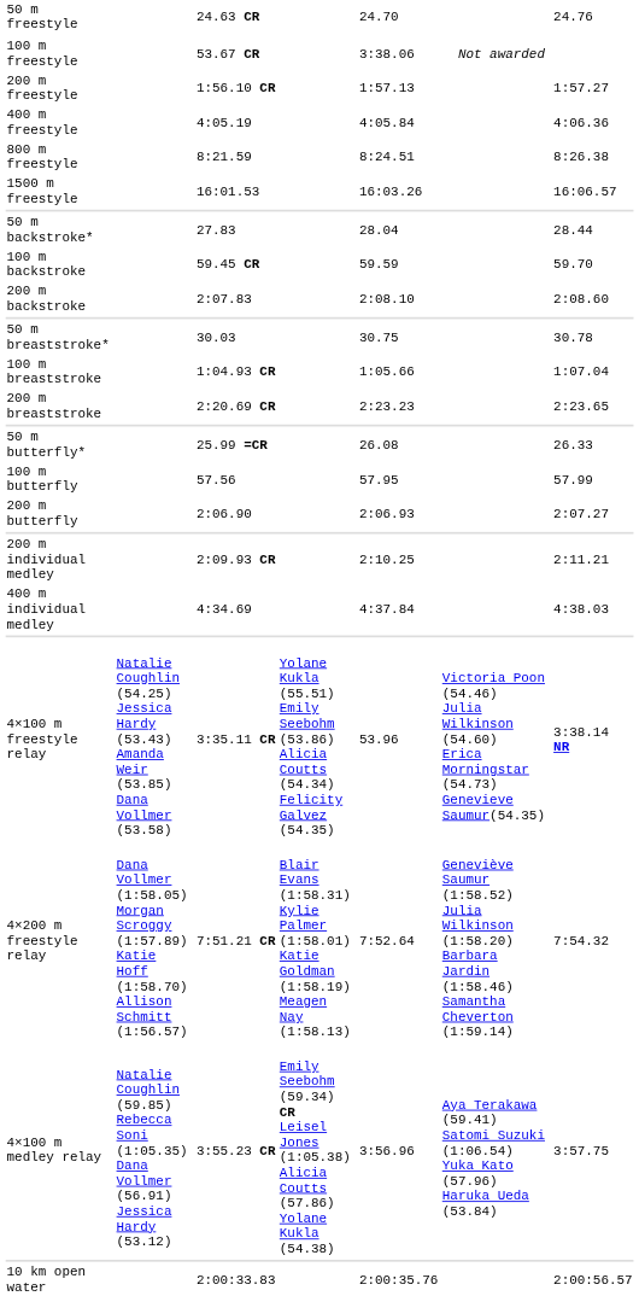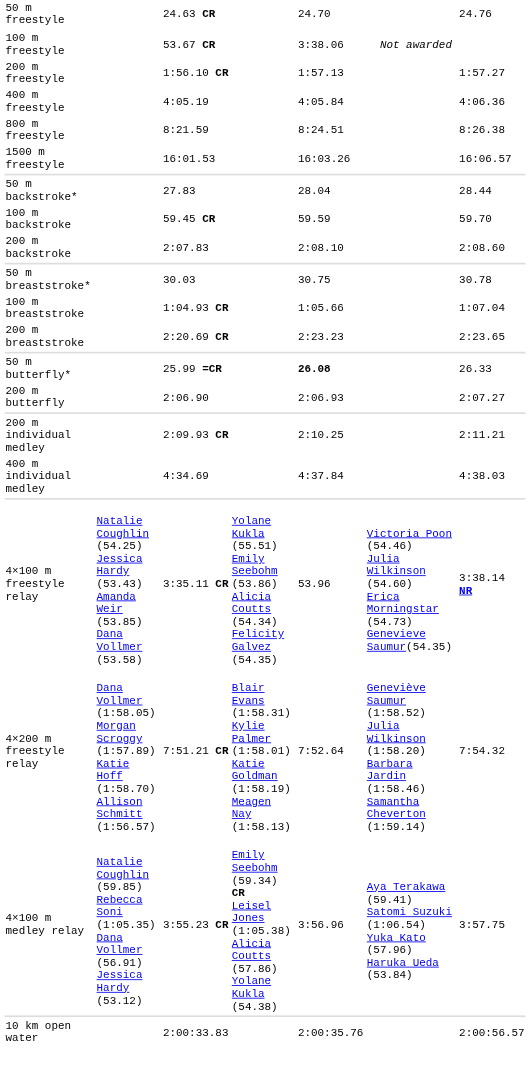50 m butterfly* | column 5: normal -> bold
- row: 100 m butterfly | 57.56 | 57.95 | 57.99
